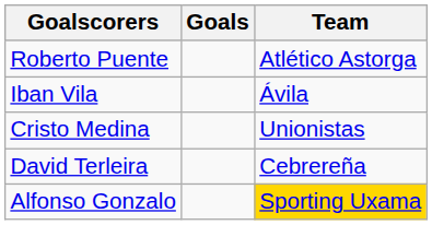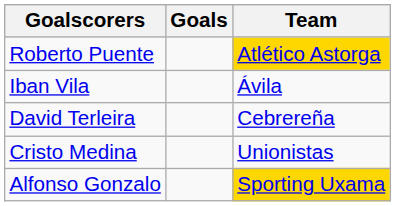Roberto Puente | Team: no background -> gold background
rows swapped: Cristo Medina <-> David Terleira
